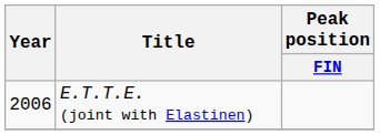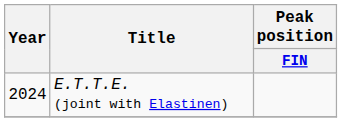E.T.T.E. (joint with Elastinen) | Year: 2006 -> 2024
